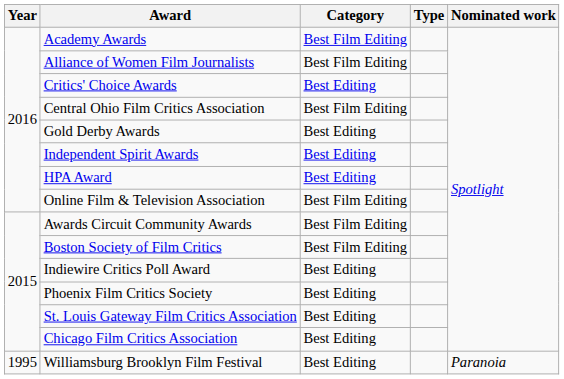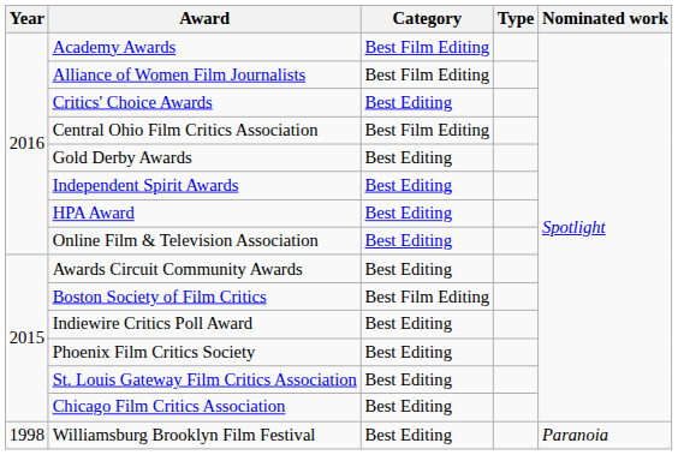Online Film & Television Association | Category: Best Film Editing -> Best Editing
Awards Circuit Community Awards | Category: Best Film Editing -> Best Editing
Williamsburg Brooklyn Film Festival | Year: 1995 -> 1998
